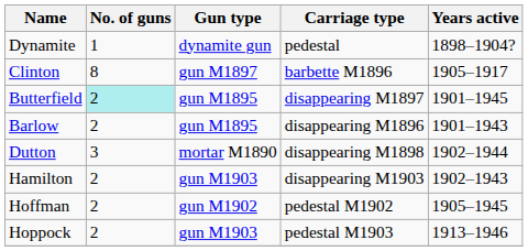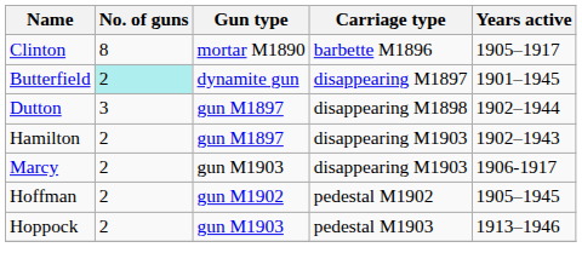- row: Dynamite | 1 | dynamite gun | pedestal | 1898–1904?
Clinton | Gun type: gun M1897 -> mortar M1890
Butterfield | Gun type: gun M1895 -> dynamite gun
- row: Barlow | 2 | gun M1895 | disappearing M1896 | 1901–1943
Dutton | Gun type: mortar M1890 -> gun M1897
Hamilton | Gun type: gun M1903 -> gun M1897
+ row: Marcy | 2 | gun M1903 | disappearing M1903 | 1906-1917
